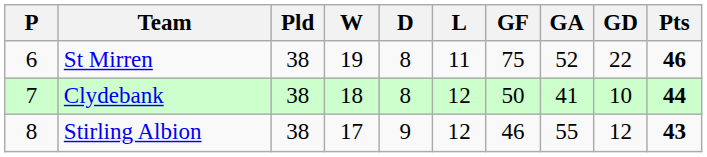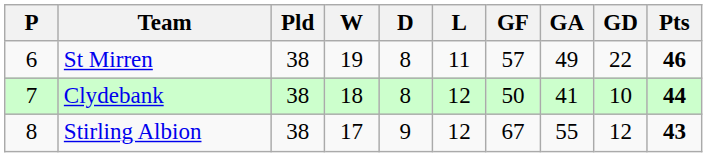St Mirren | GF: 75 -> 57
St Mirren | GA: 52 -> 49
Stirling Albion | GF: 46 -> 67
